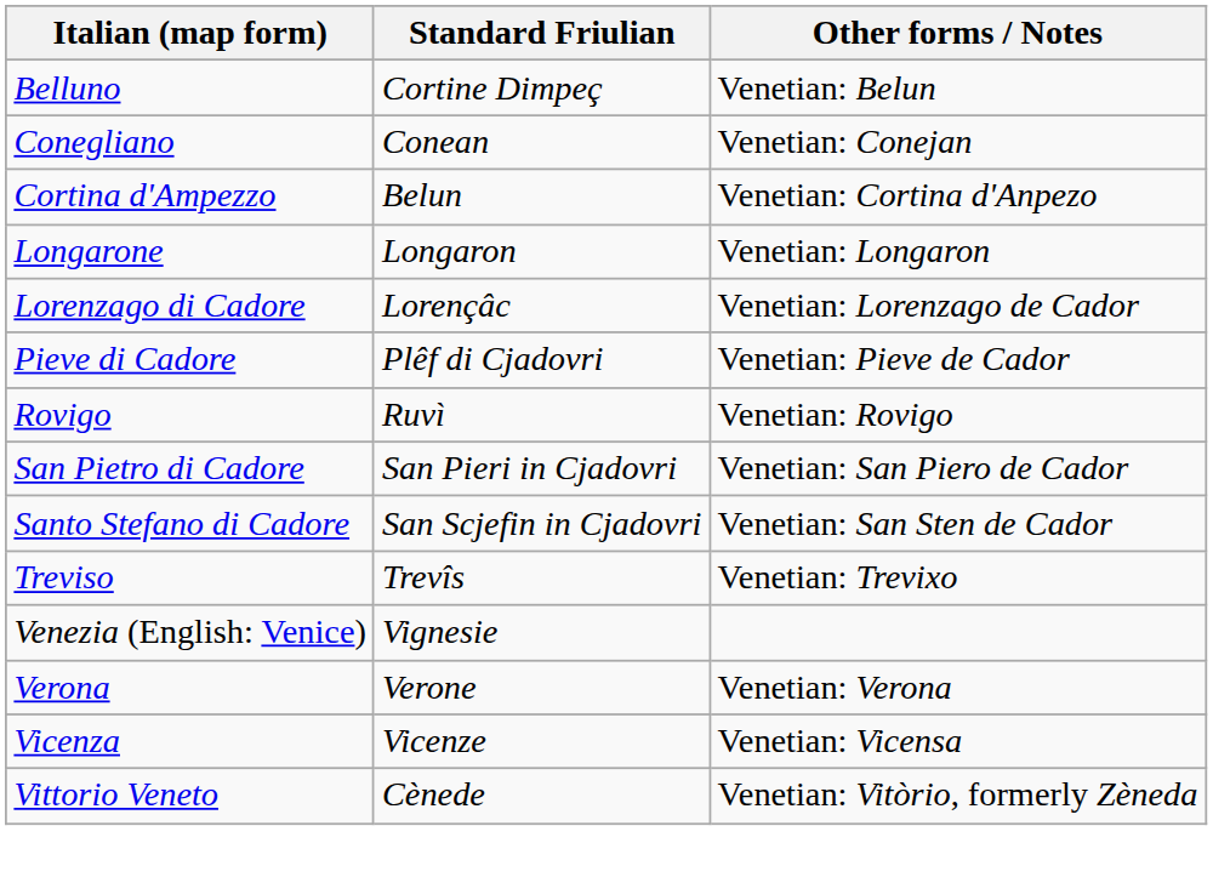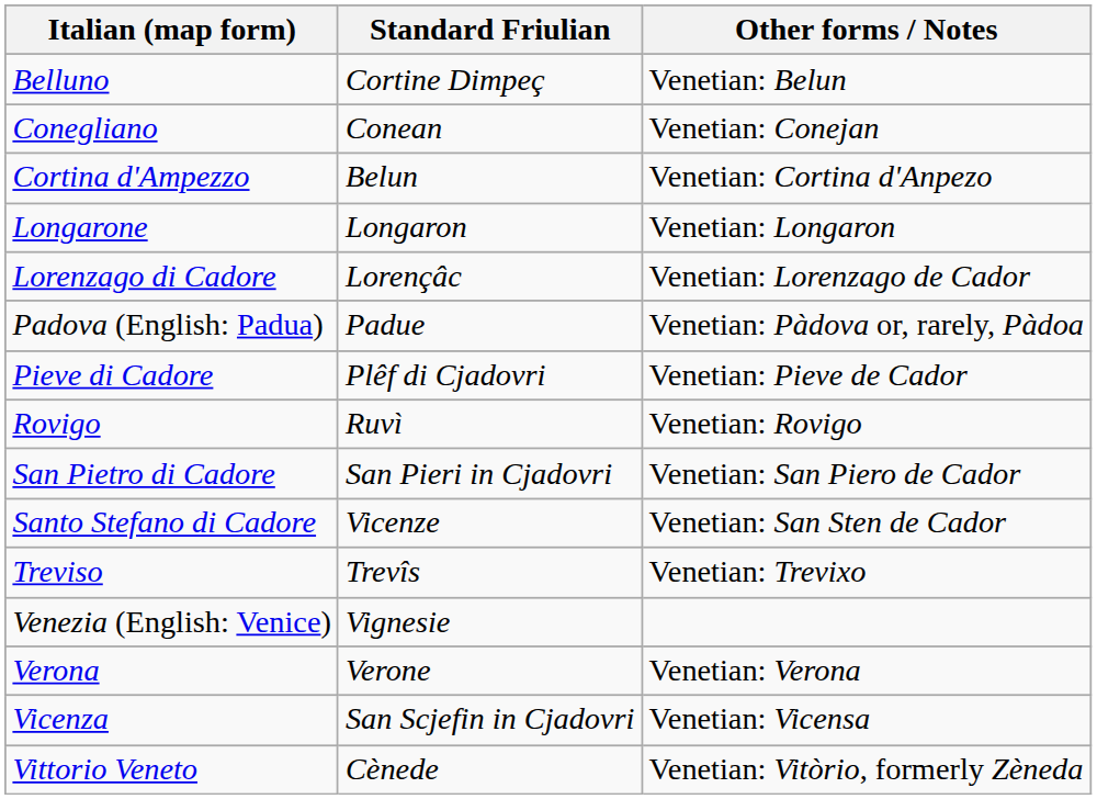+ row: Padova (English: Padua) | Padue | Venetian: Pàdova or, rarely, Pàdoa
Santo Stefano di Cadore | Standard Friulian: San Scjefin in Cjadovri -> Vicenze
Vicenza | Standard Friulian: Vicenze -> San Scjefin in Cjadovri
